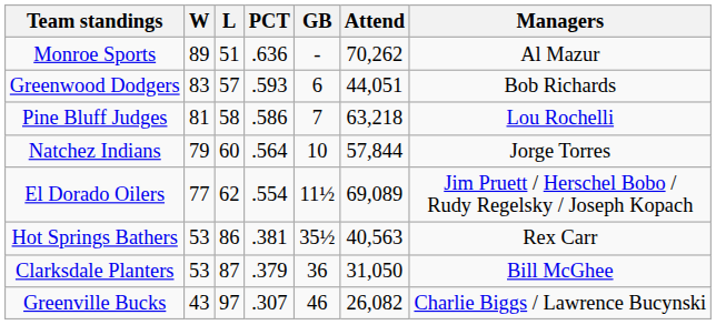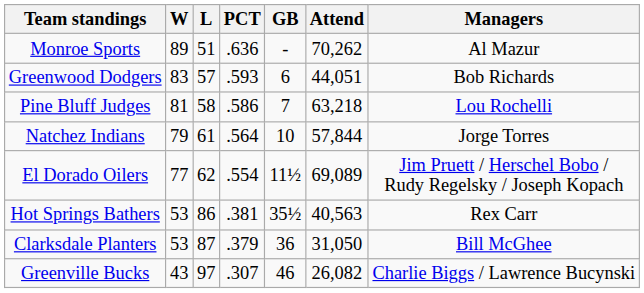Natchez Indians | L: 60 -> 61
